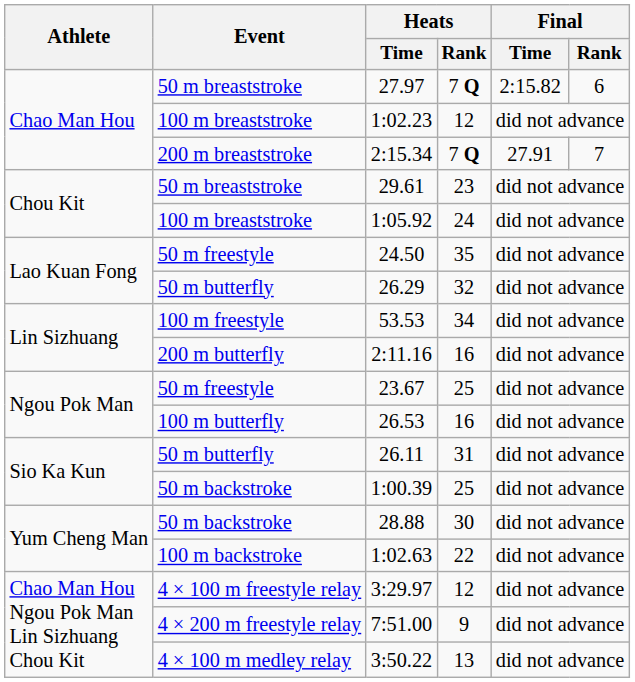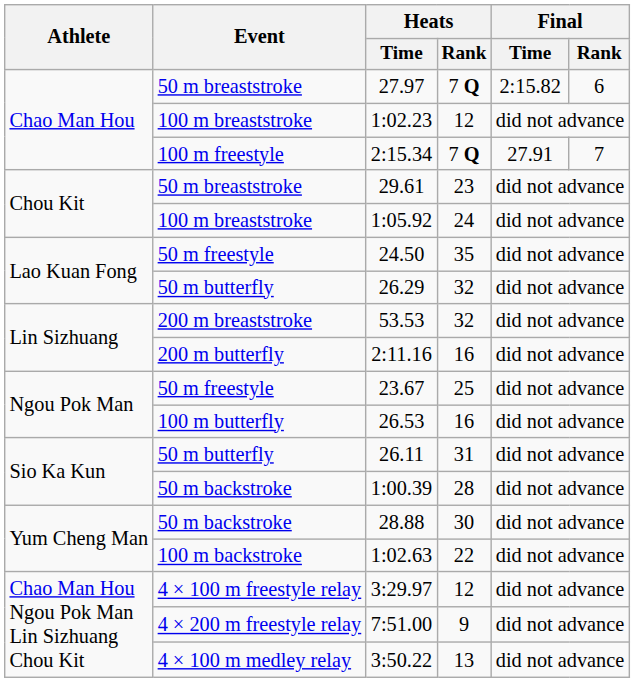2:15.34 | Event: 200 m breaststroke -> 100 m freestyle
53.53 | Event: 100 m freestyle -> 200 m breaststroke
53.53 | Heats / Rank: 34 -> 32
1:00.39 | Heats / Rank: 25 -> 28
